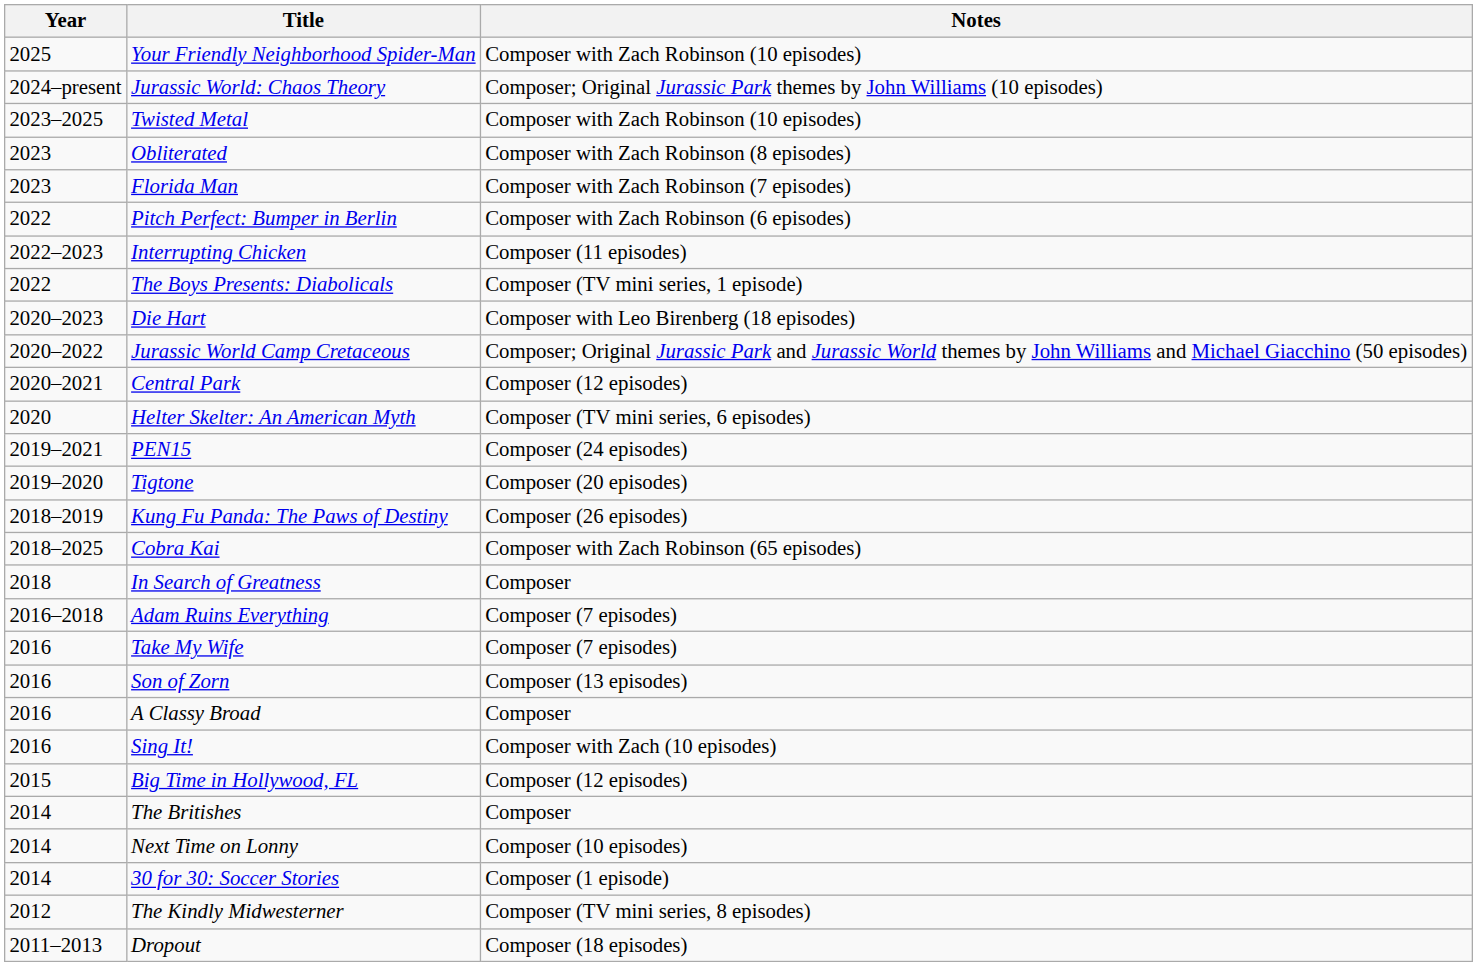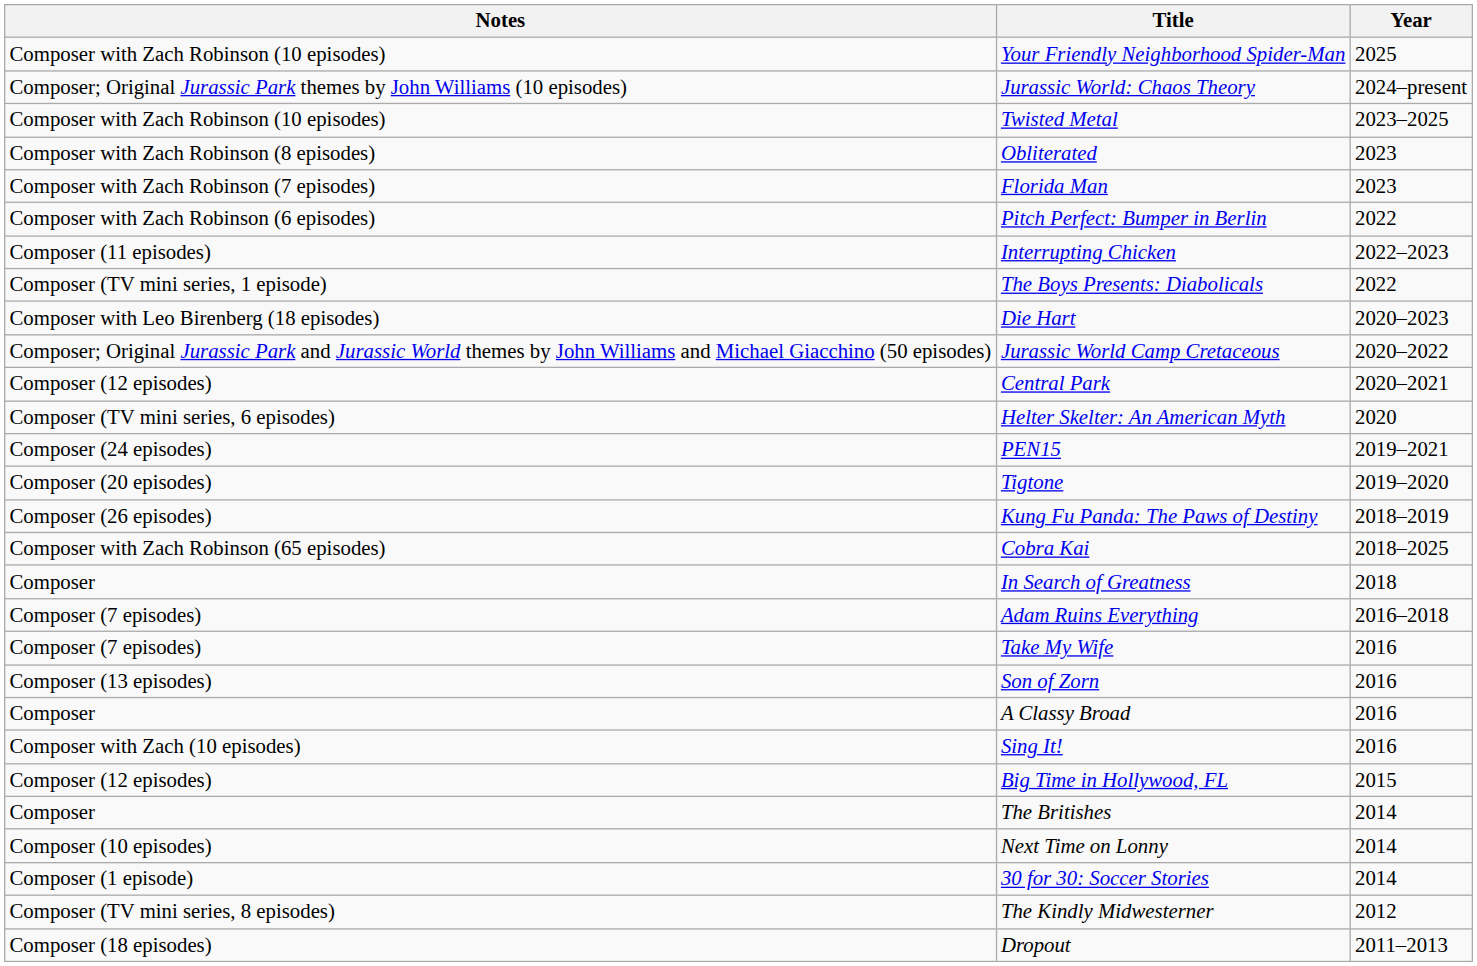columns swapped: Year <-> Notes
